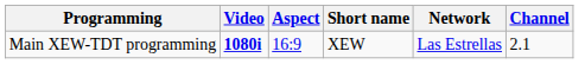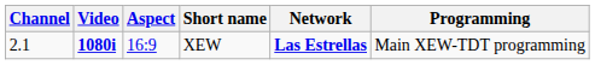columns swapped: Channel <-> Programming
XEW | Network: normal -> bold
